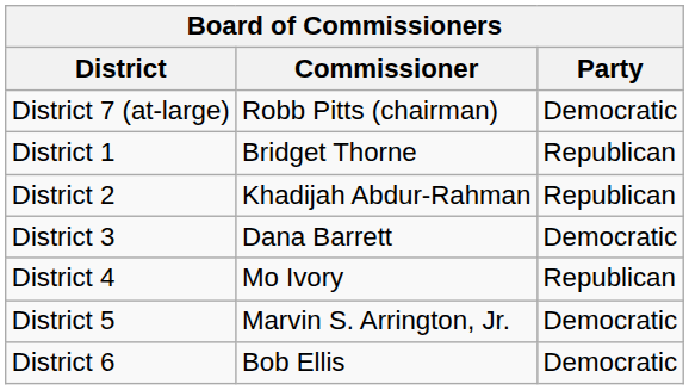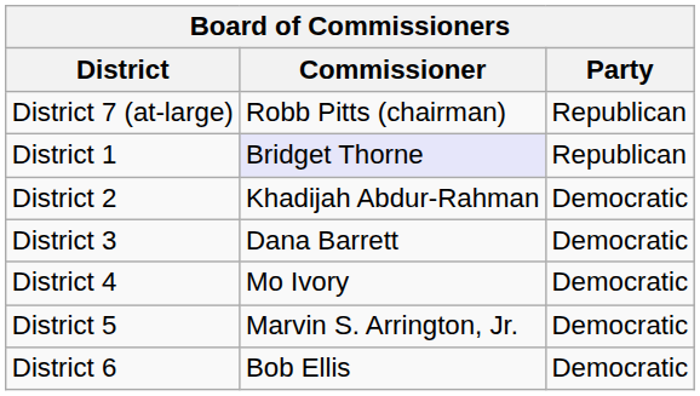District 7 (at-large) | Party: Democratic -> Republican
District 1 | Commissioner: no background -> lavender background
District 2 | Party: Republican -> Democratic
District 4 | Party: Republican -> Democratic
